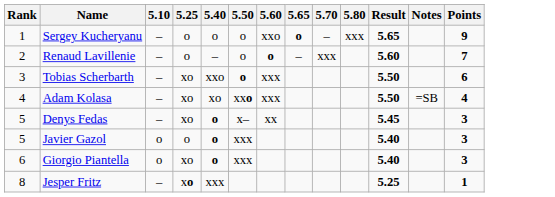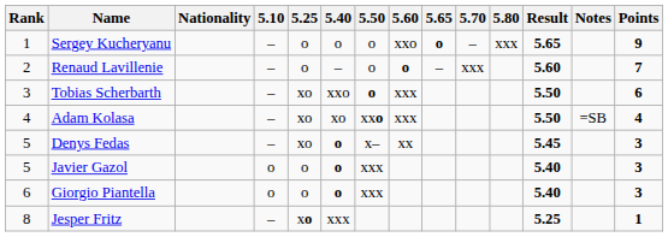+ column: Nationality
Giorgio Piantella | 5.25: xo -> o
